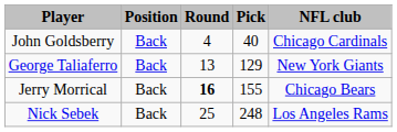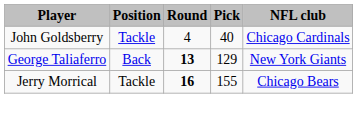John Goldsberry | Position: Back -> Tackle
George Taliaferro | Round: normal -> bold
Jerry Morrical | Position: Back -> Tackle
- row: Nick Sebek | Back | 25 | 248 | Los Angeles Rams
